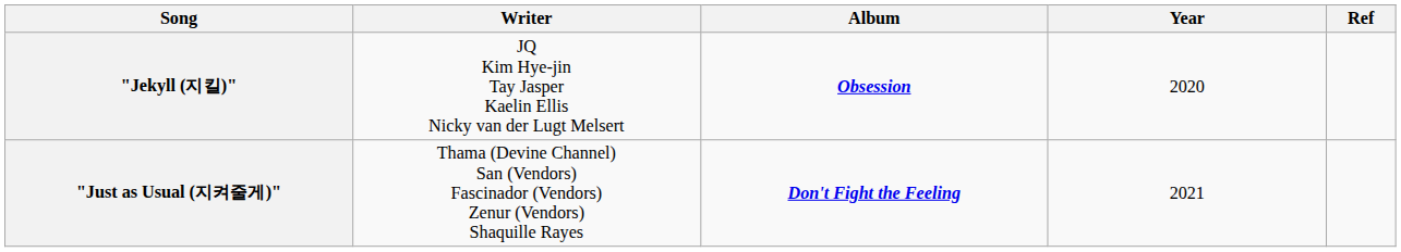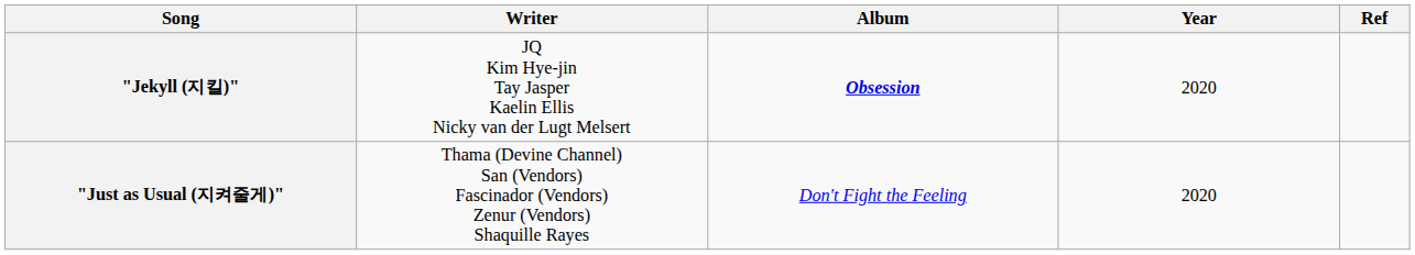"Just as Usual (지켜줄게)" | Album: bold -> normal
"Just as Usual (지켜줄게)" | Year: 2021 -> 2020
